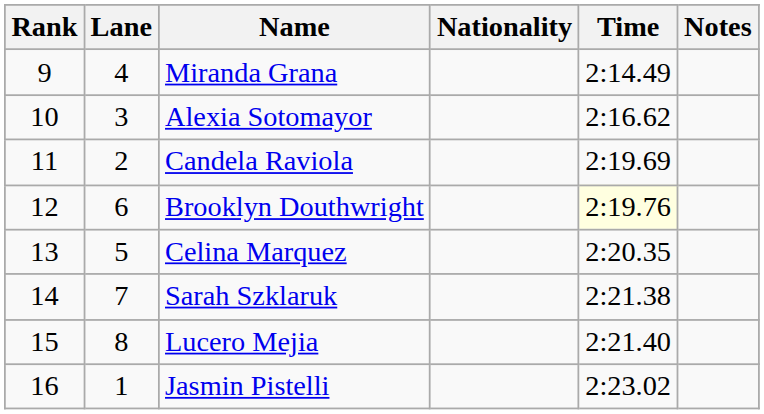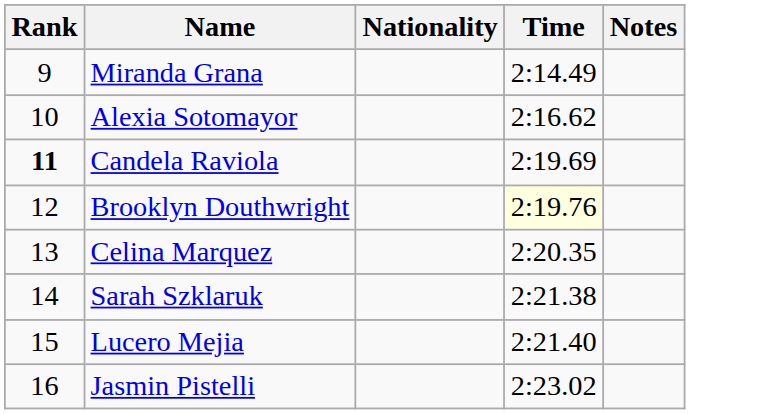- column: Lane | 4 | 3 | 2 | 6 | 5 | 7 | 8 | 1
Candela Raviola | Rank: normal -> bold
